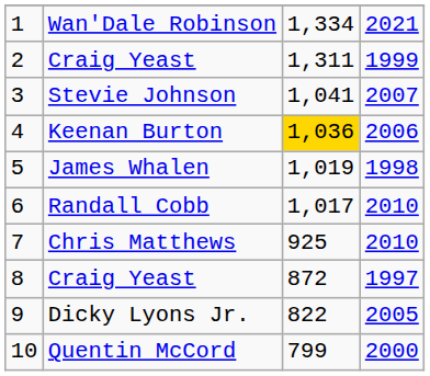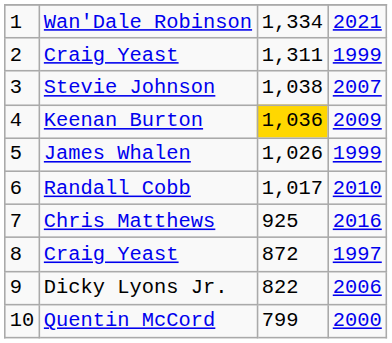Stevie Johnson | column 3: 1,041 -> 1,038
Keenan Burton | column 4: 2006 -> 2009
James Whalen | column 3: 1,019 -> 1,026
James Whalen | column 4: 1998 -> 1999
Chris Matthews | column 4: 2010 -> 2016
Dicky Lyons Jr. | column 4: 2005 -> 2006
